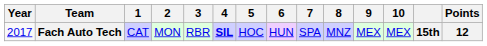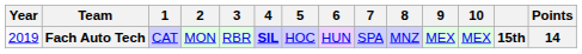Fach Auto Tech | Year: 2017 -> 2019
Fach Auto Tech | Points: 12 -> 14
